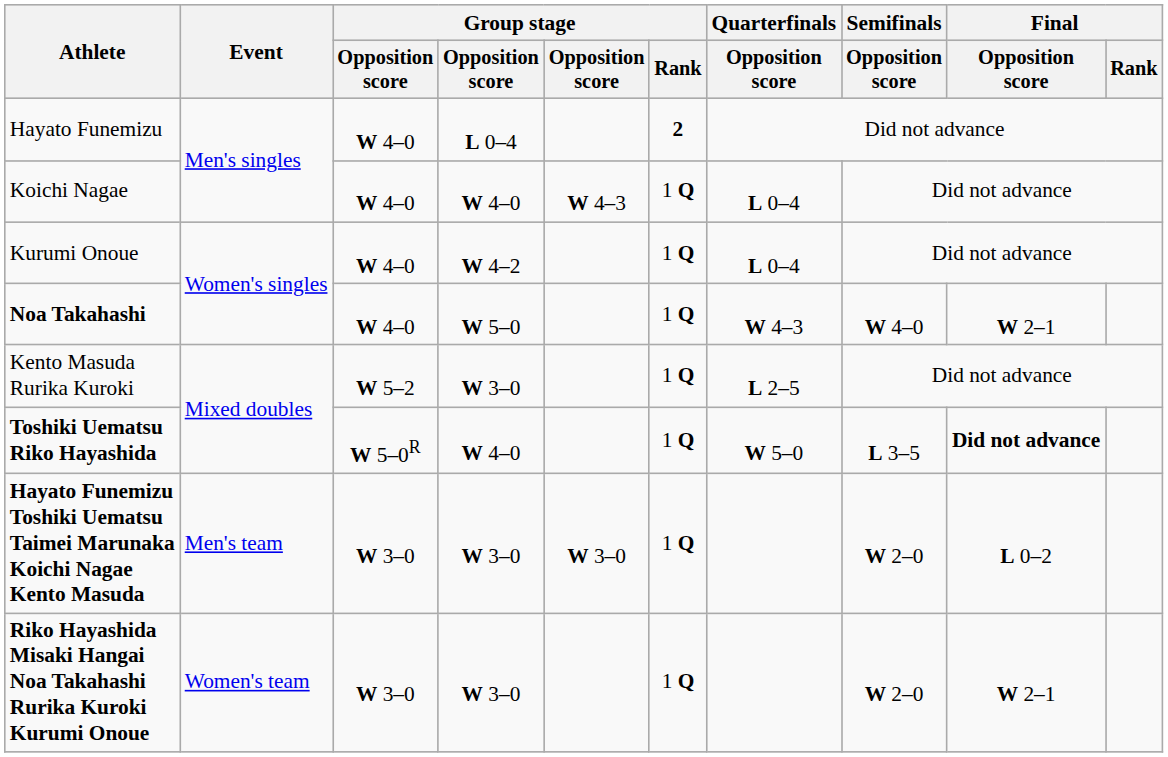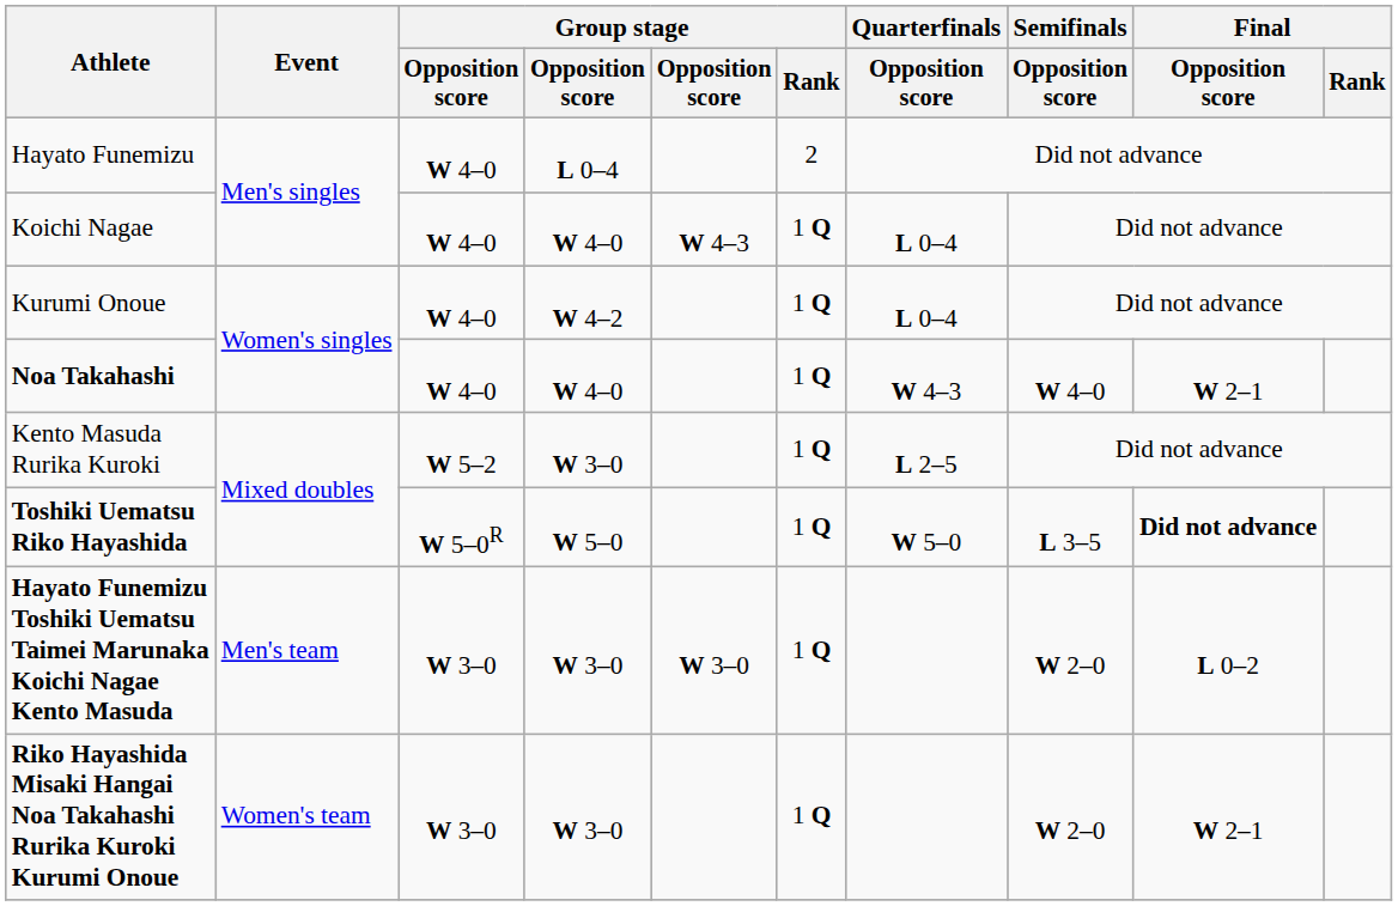Hayato Funemizu | Group stage / Rank: bold -> normal
Noa Takahashi | column 4: W 5–0 -> W 4–0
Toshiki Uematsu Riko Hayashida | column 4: W 4–0 -> W 5–0
